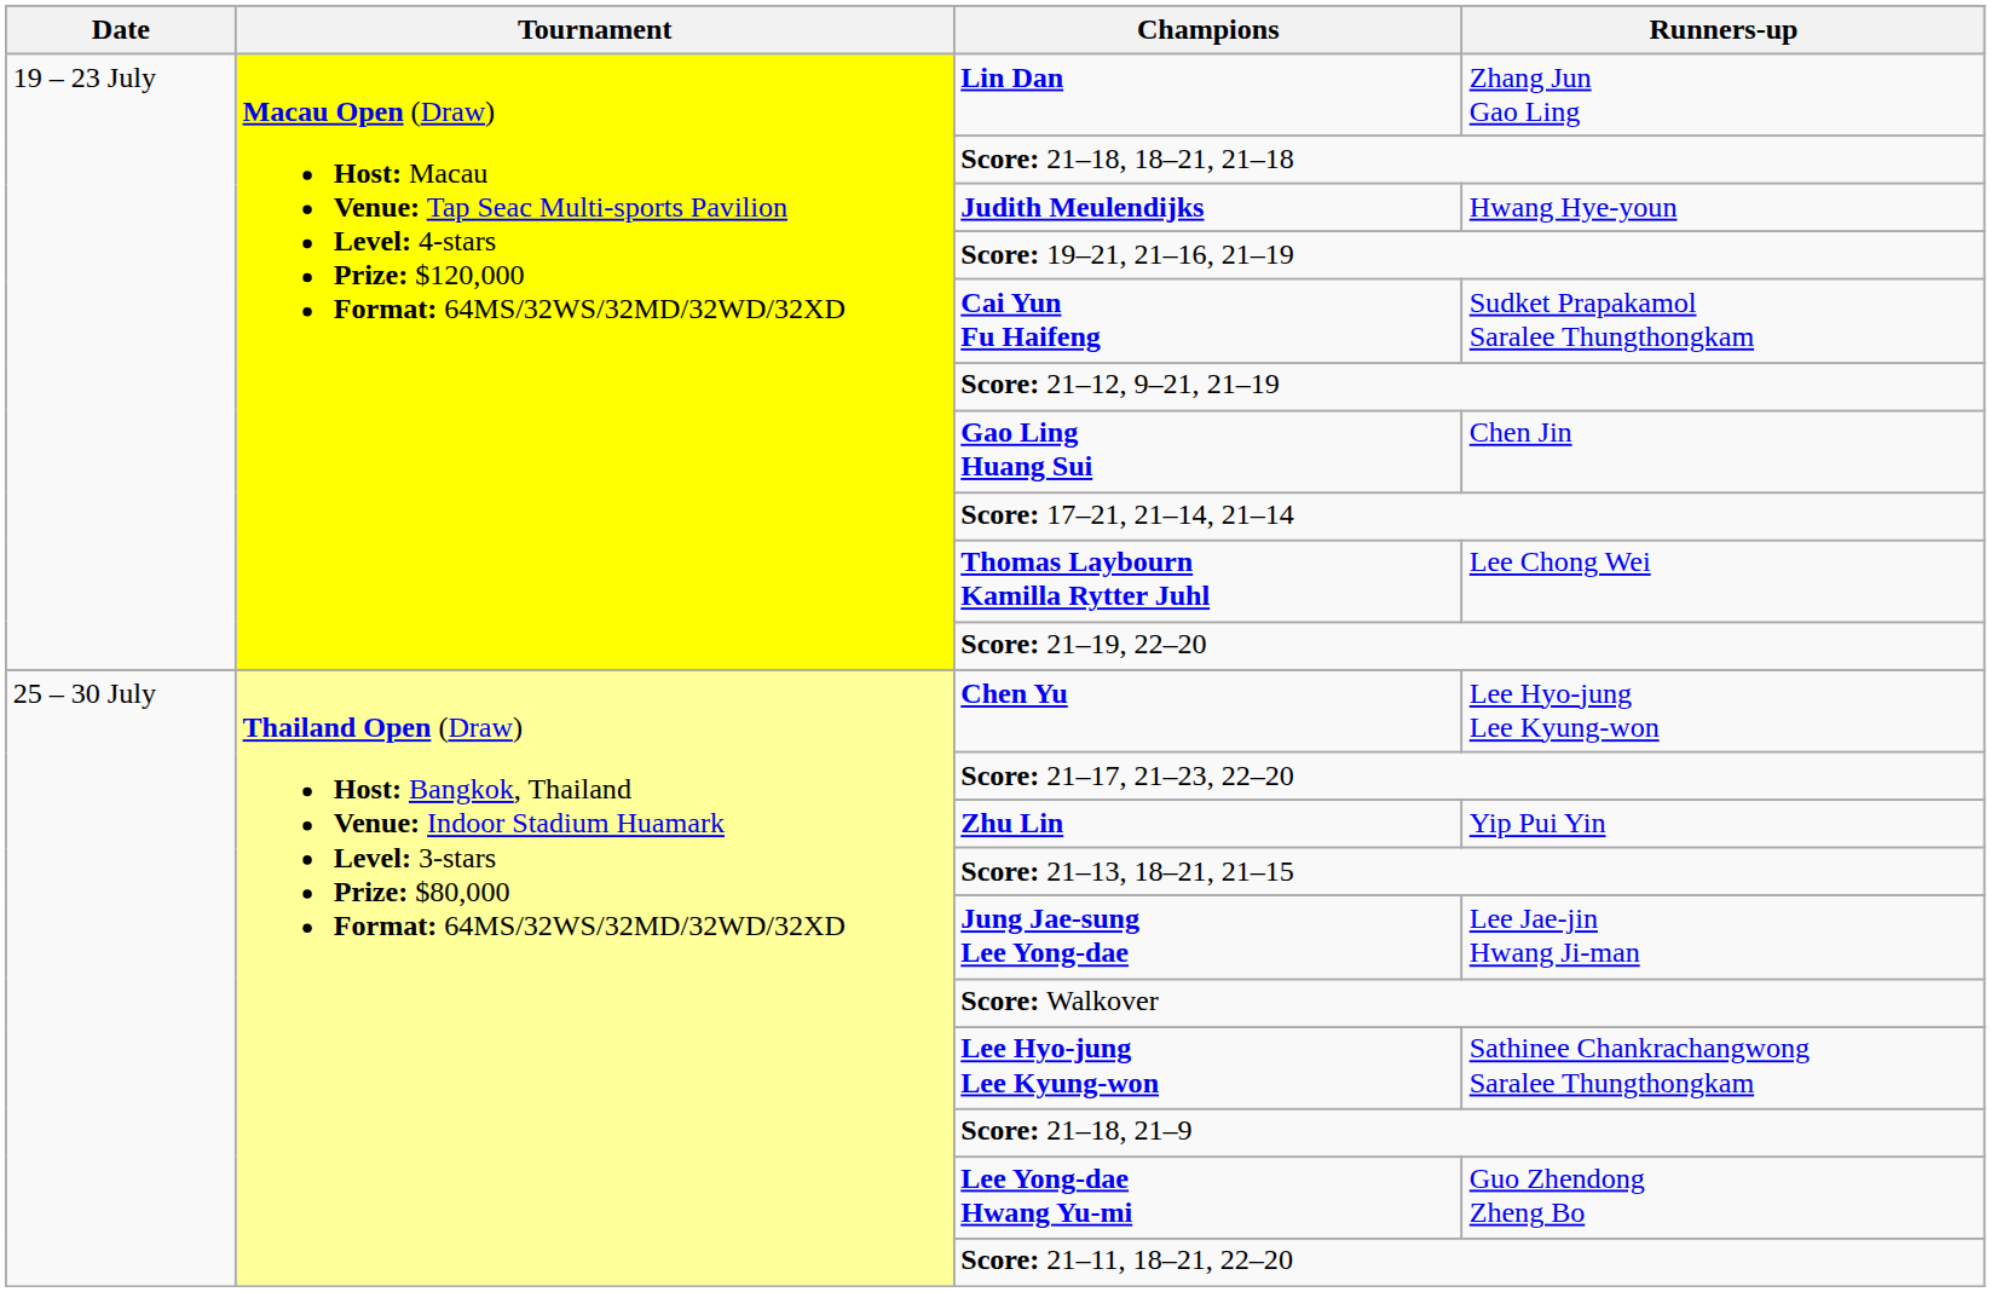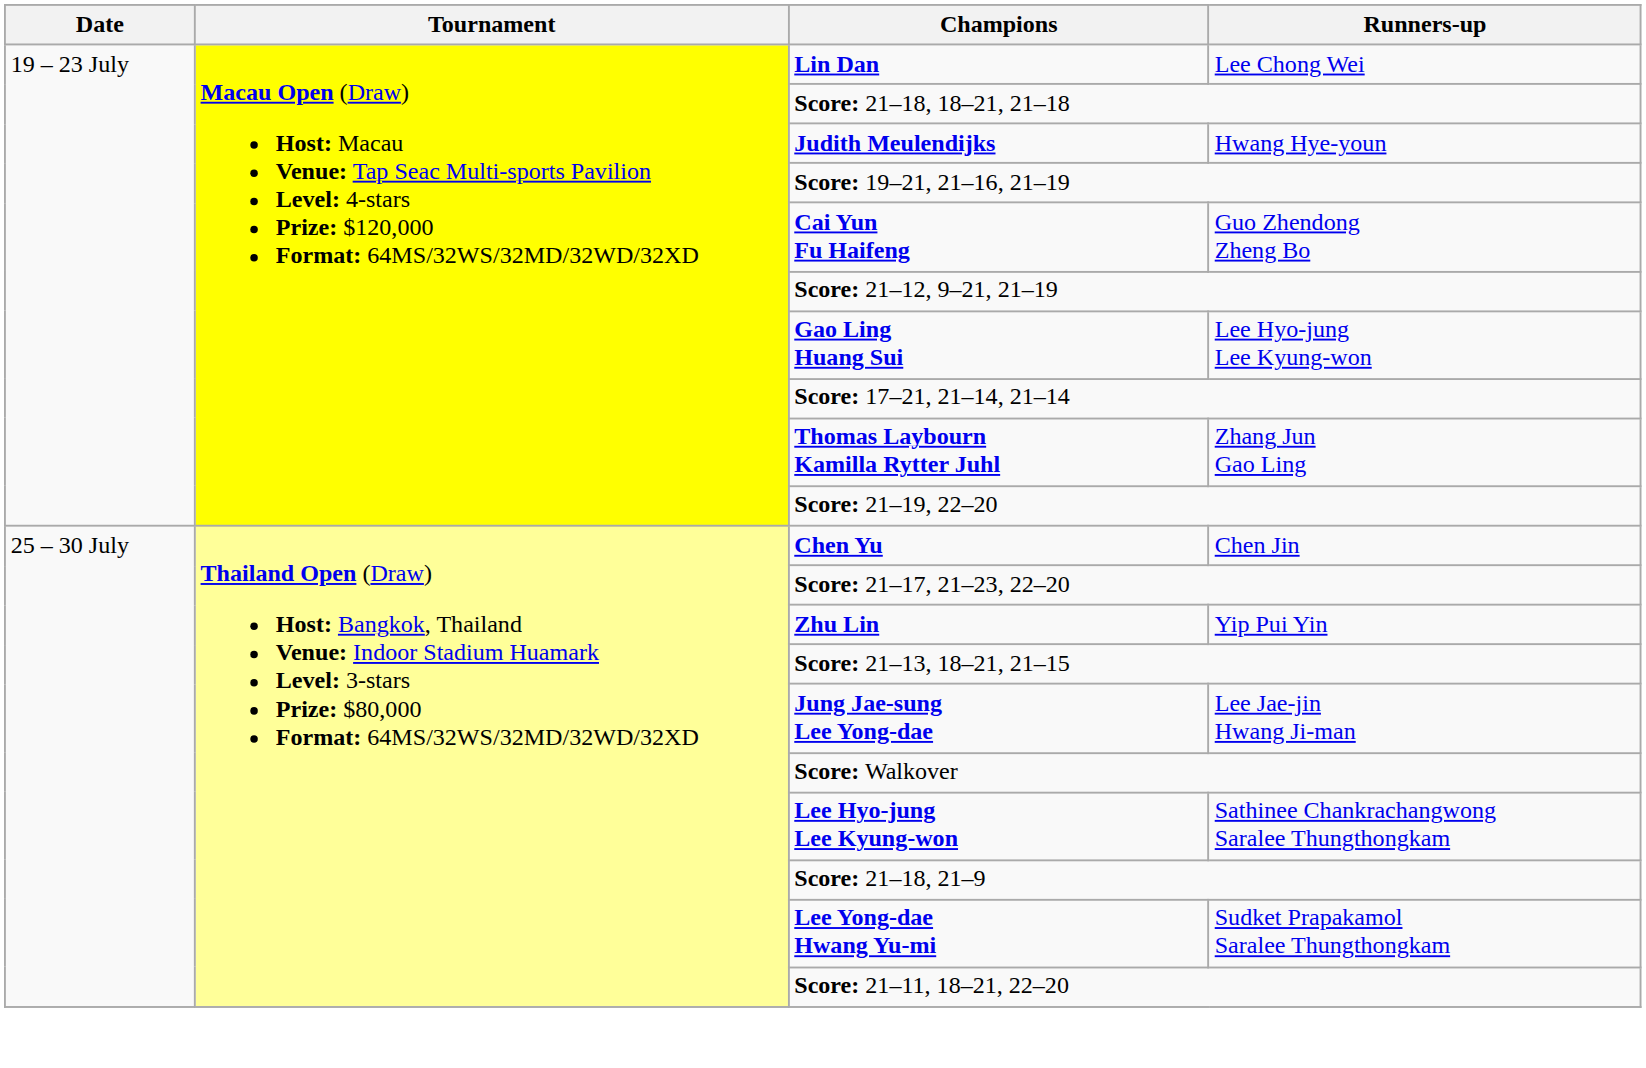Lin Dan | Runners-up: Zhang Jun Gao Ling -> Lee Chong Wei
Cai Yun Fu Haifeng | Runners-up: Sudket Prapakamol Saralee Thungthongkam -> Guo Zhendong Zheng Bo
Gao Ling Huang Sui | Runners-up: Chen Jin -> Lee Hyo-jung Lee Kyung-won
Thomas Laybourn Kamilla Rytter Juhl | Runners-up: Lee Chong Wei -> Zhang Jun Gao Ling
Chen Yu | Runners-up: Lee Hyo-jung Lee Kyung-won -> Chen Jin
Lee Yong-dae Hwang Yu-mi | Runners-up: Guo Zhendong Zheng Bo -> Sudket Prapakamol Saralee Thungthongkam
